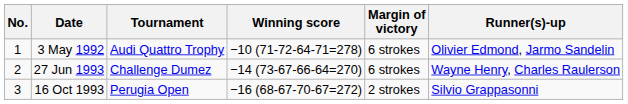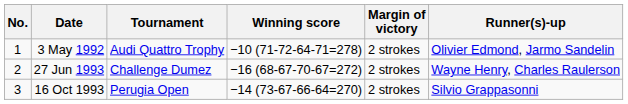3 May 1992 | Margin of victory: 6 strokes -> 2 strokes
27 Jun 1993 | Winning score: −14 (73-67-66-64=270) -> −16 (68-67-70-67=272)
27 Jun 1993 | Margin of victory: 6 strokes -> 2 strokes
16 Oct 1993 | Winning score: −16 (68-67-70-67=272) -> −14 (73-67-66-64=270)
